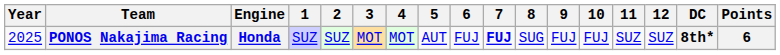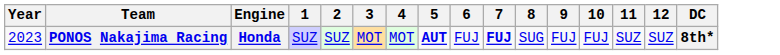- column: Points | 6
PONOS Nakajima Racing | Year: 2025 -> 2023
PONOS Nakajima Racing | 5: normal -> bold
